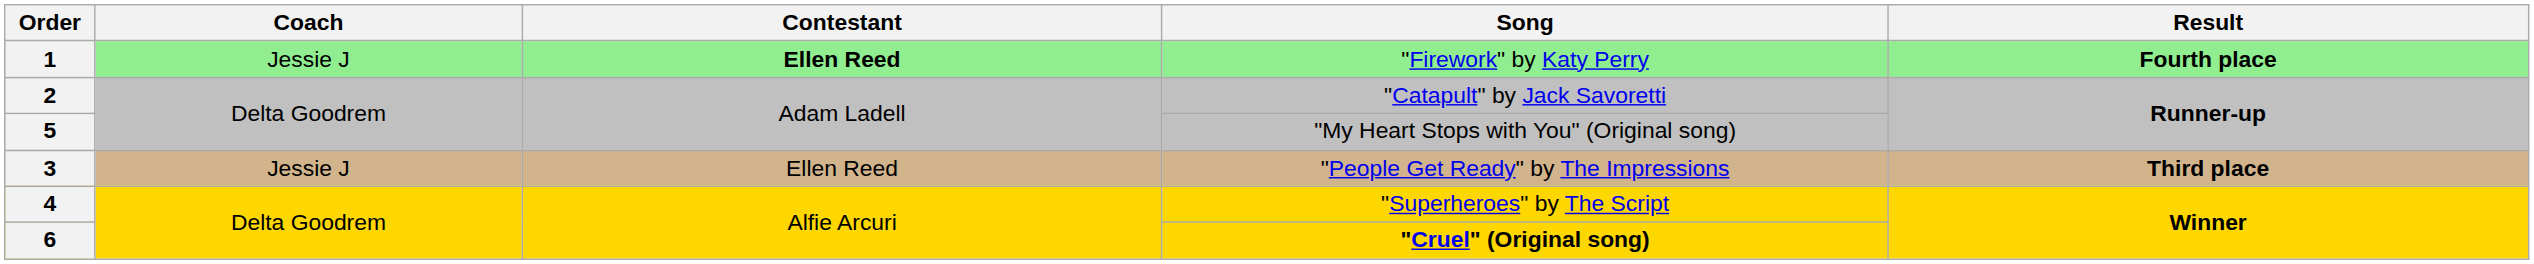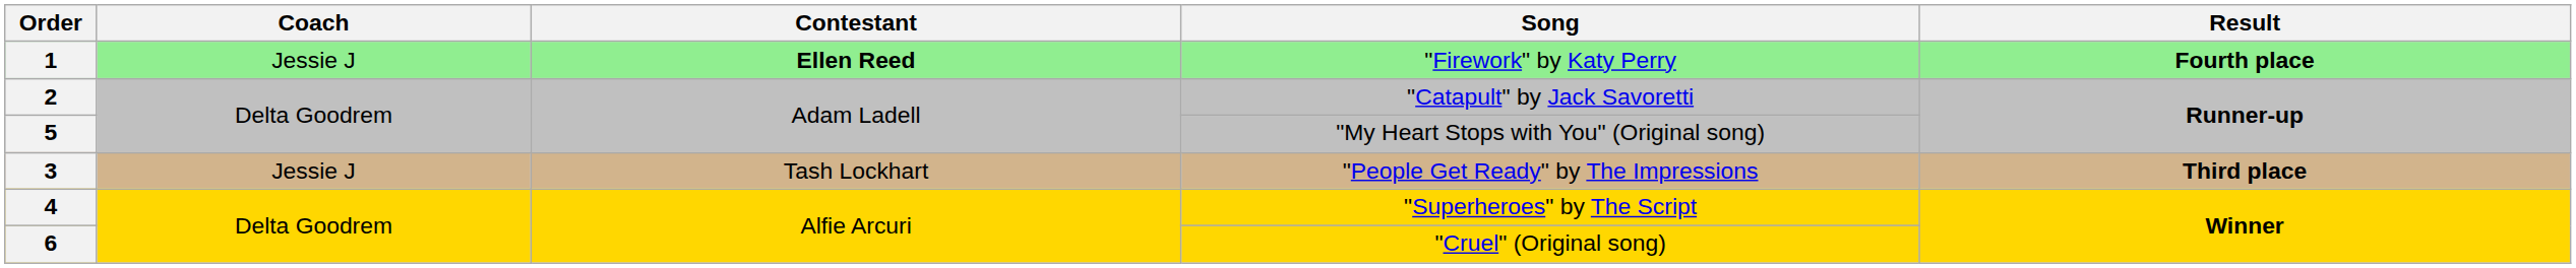3 | Contestant: Ellen Reed -> Tash Lockhart
6 | Song: bold -> normal
